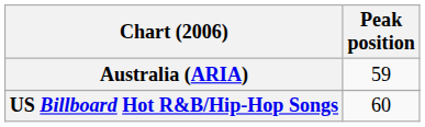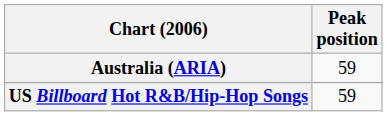US Billboard Hot R&B/Hip-Hop Songs | Peak position: 60 -> 59
